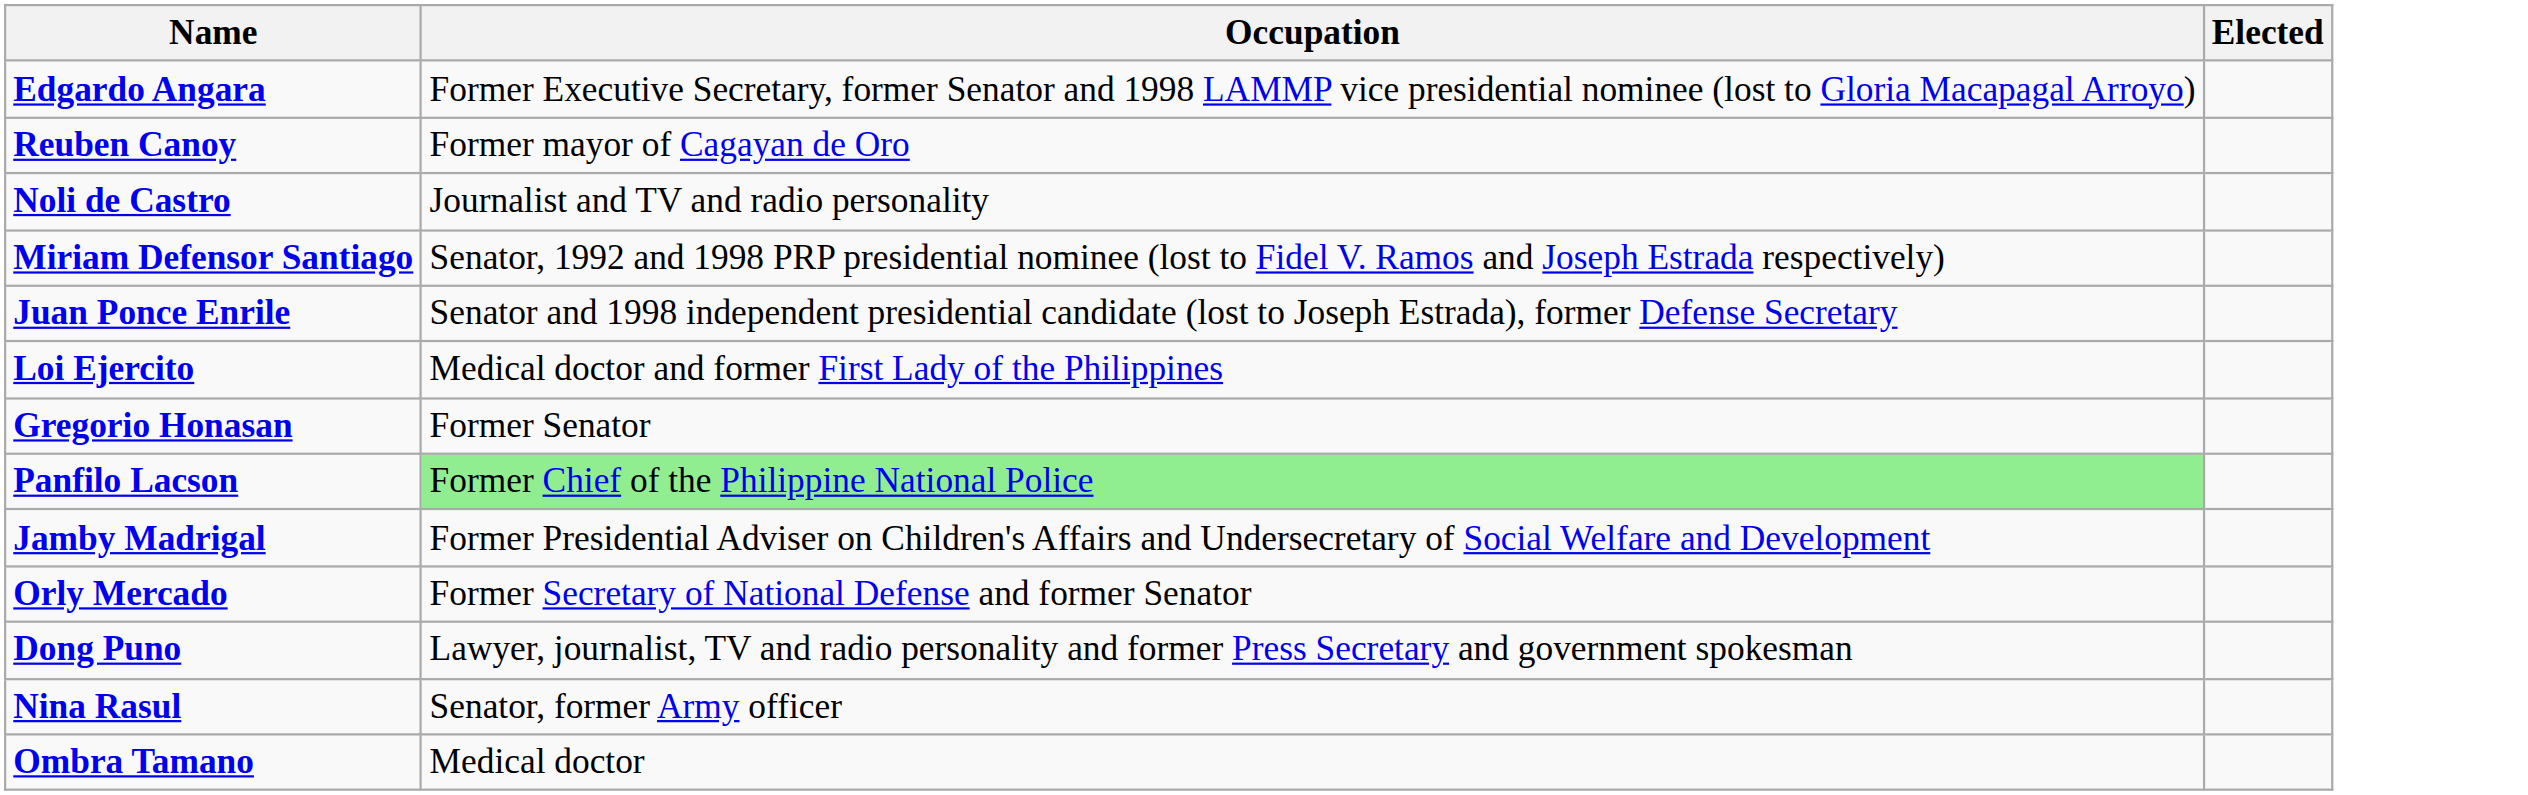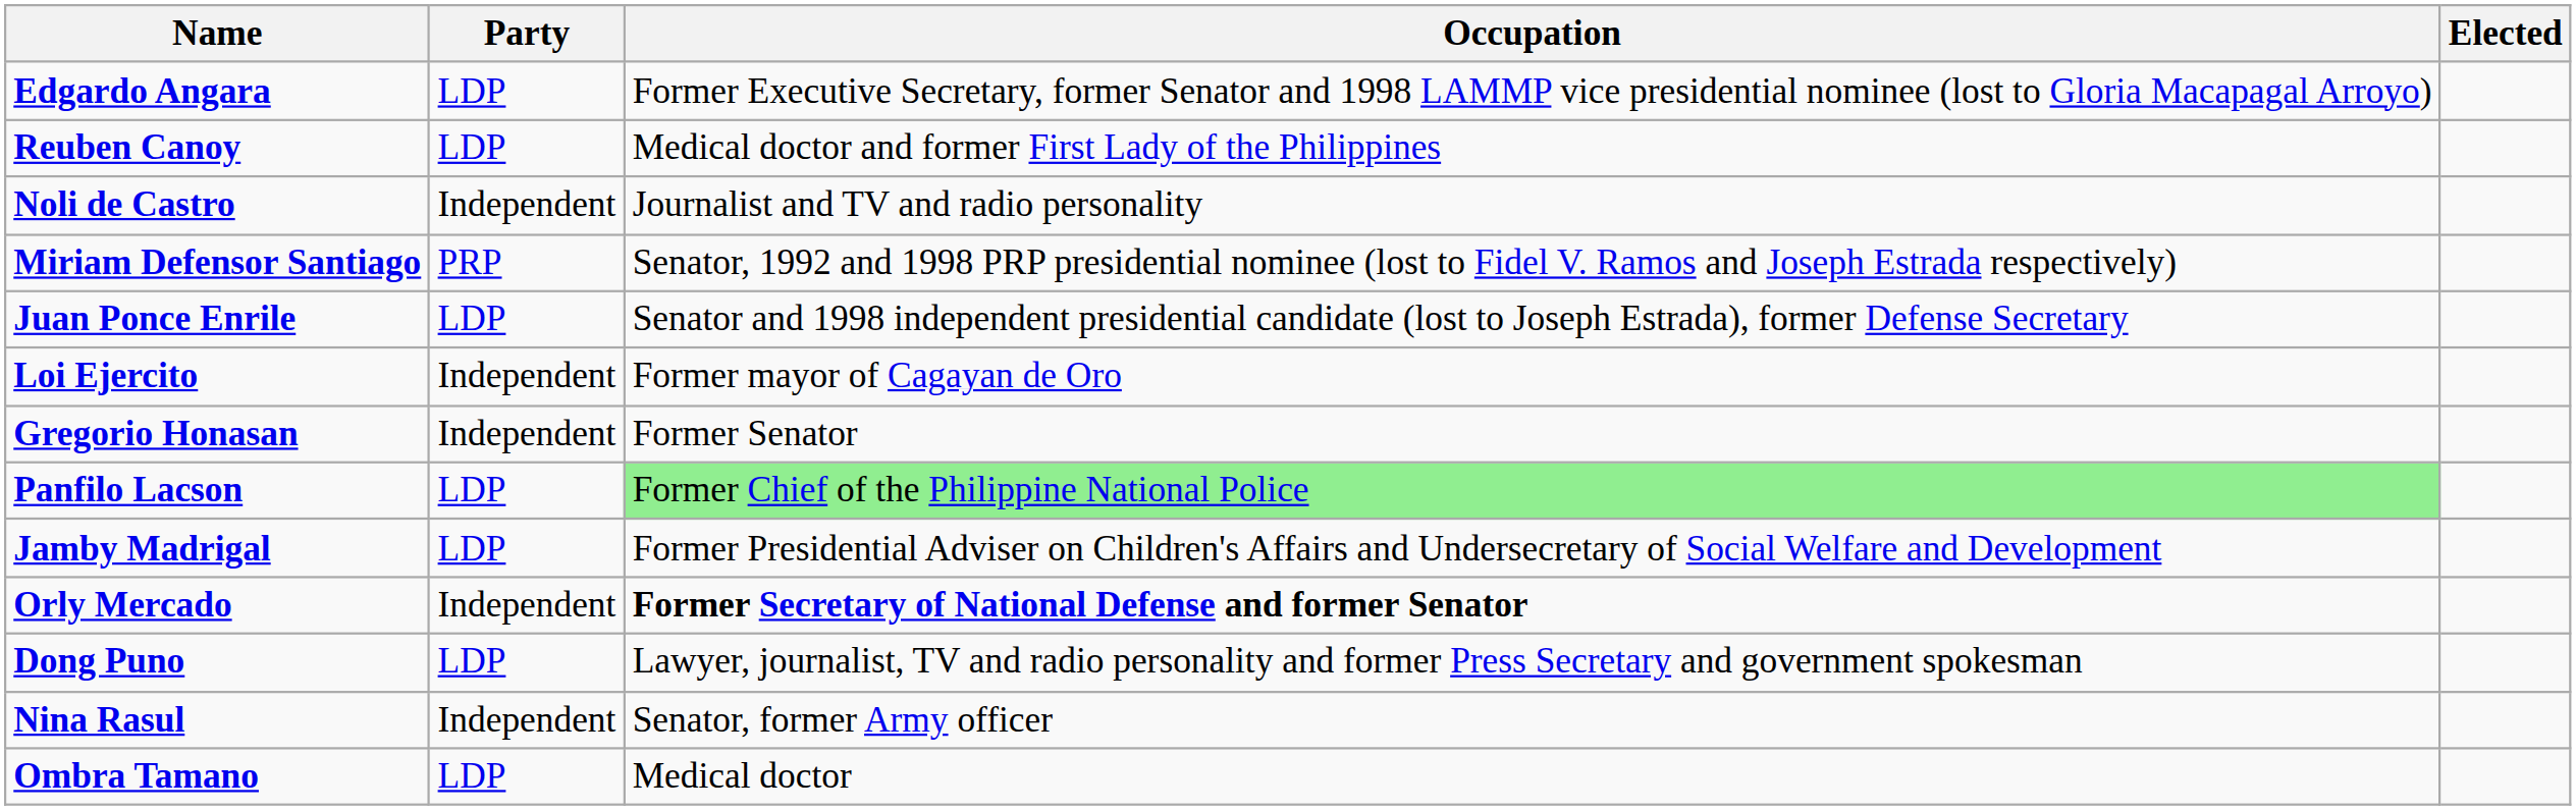+ column: Party | LDP | LDP | Independent | PRP | LDP | Independent | Independent | LDP | LDP | Independent | LDP | Independent | LDP
Reuben Canoy | Occupation: Former mayor of Cagayan de Oro -> Medical doctor and former First Lady of the Philippines
Loi Ejercito | Occupation: Medical doctor and former First Lady of the Philippines -> Former mayor of Cagayan de Oro
Orly Mercado | Occupation: normal -> bold
